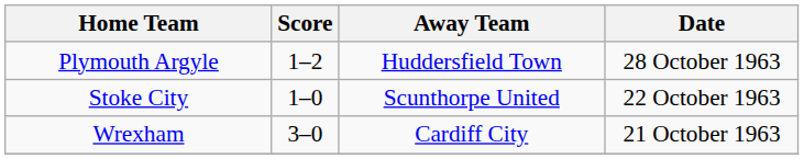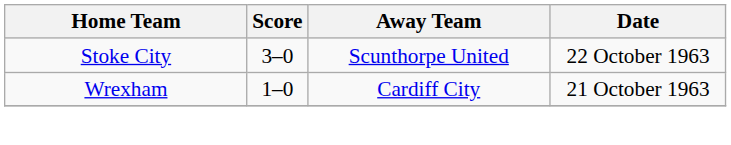- row: Plymouth Argyle | 1–2 | Huddersfield Town | 28 October 1963
Stoke City | Score: 1–0 -> 3–0
Wrexham | Score: 3–0 -> 1–0
